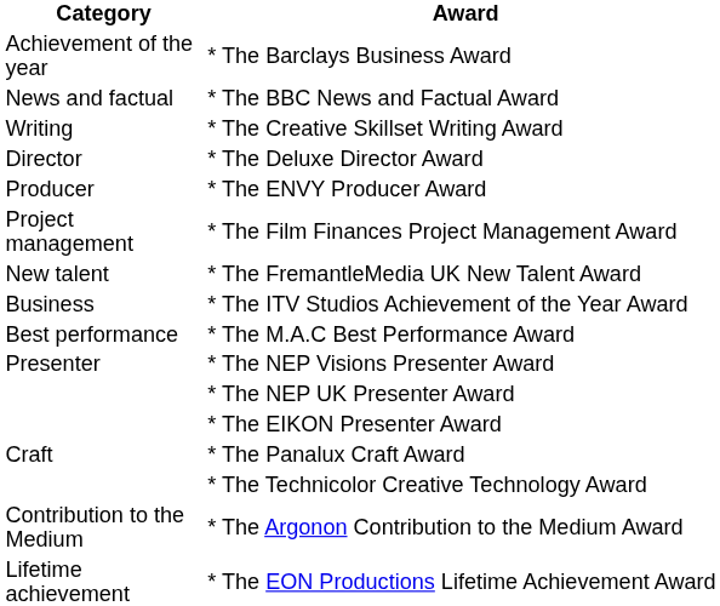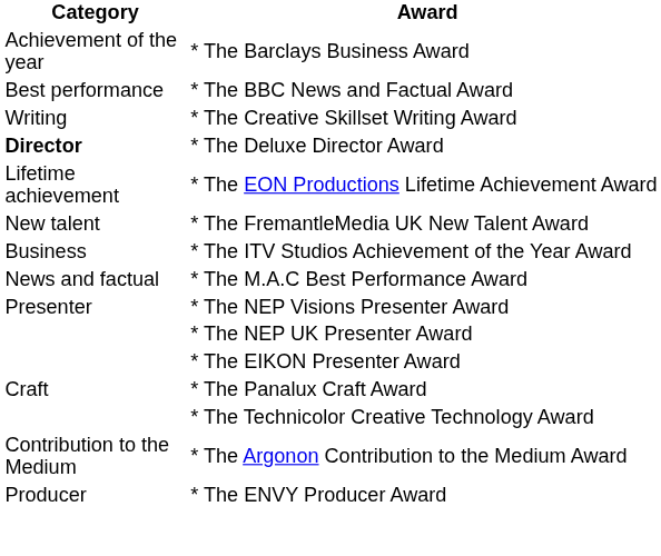* The BBC News and Factual Award | Category: News and factual -> Best performance
* The Deluxe Director Award | Category: normal -> bold
rows swapped: * The ENVY Producer Award <-> * The EON Productions Lifetime Achievement Award
- row: Project management | * The Film Finances Project Management Award
* The M.A.C Best Performance Award | Category: Best performance -> News and factual
